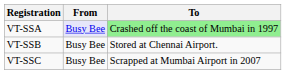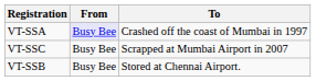VT-SSA | To: lightgreen background -> no background
rows swapped: VT-SSB <-> VT-SSC
